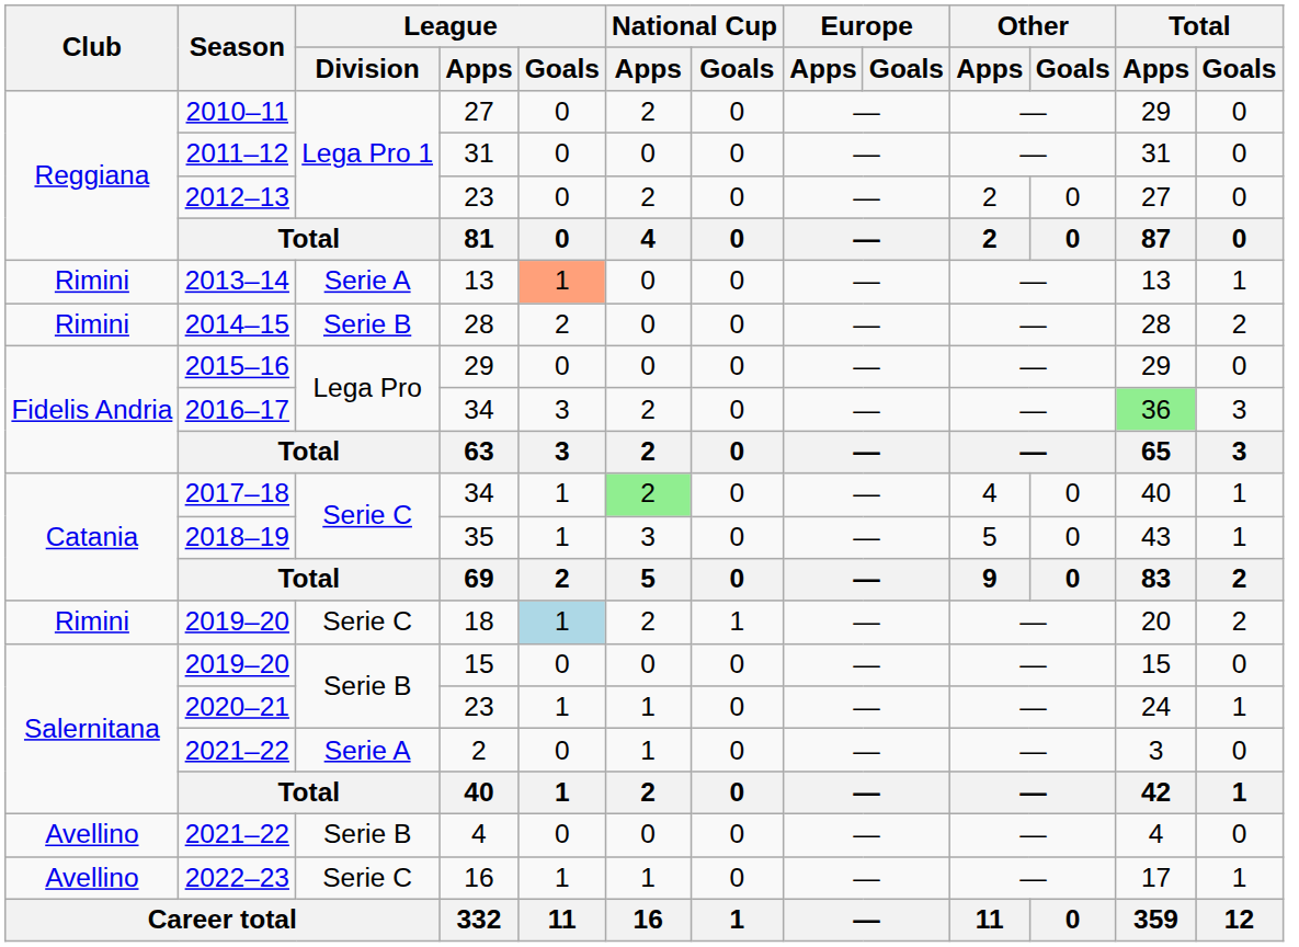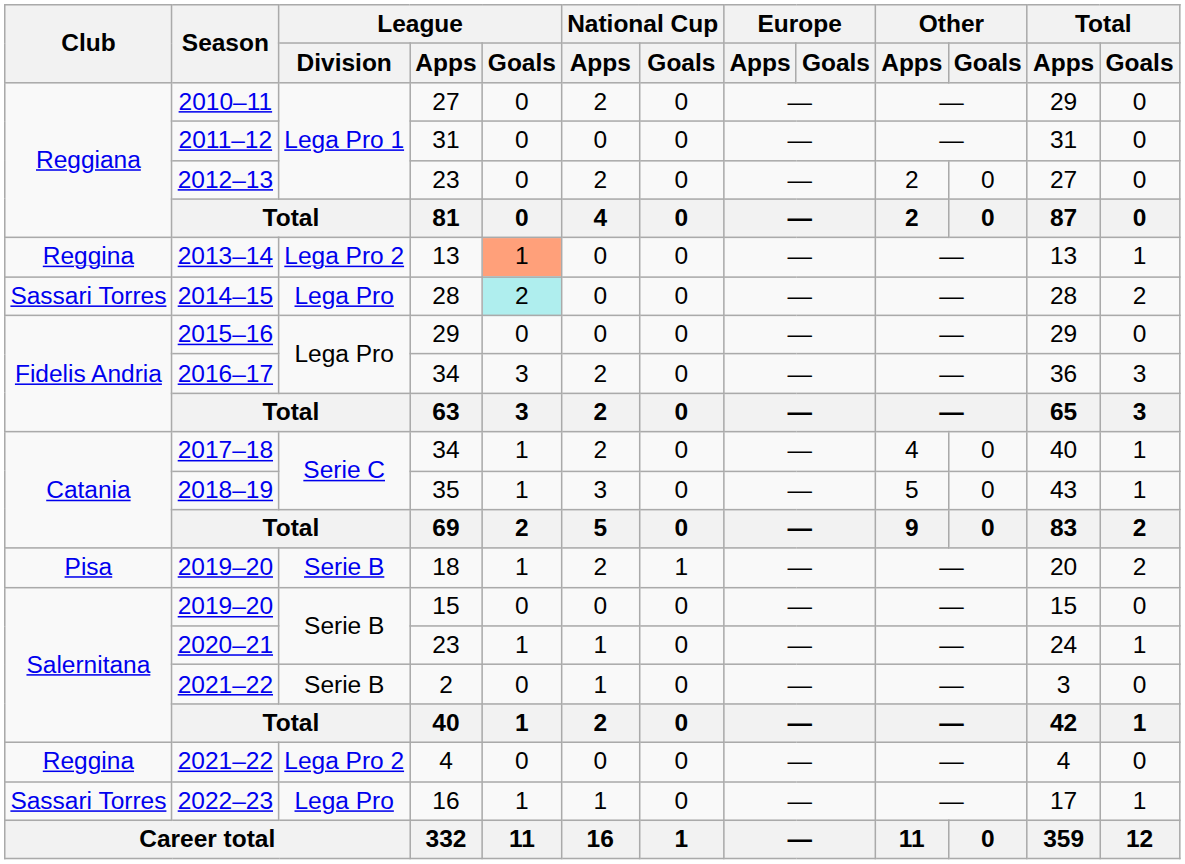2013–14 | Club: Rimini -> Reggina
2013–14 | League / Division: Serie A -> Lega Pro 2
2014–15 | Club: Rimini -> Sassari Torres
2014–15 | League / Division: Serie B -> Lega Pro
2014–15 | League / Goals: no background -> paleturquoise background
2016–17 | Total / Apps: lightgreen background -> no background
2017–18 | National Cup / Apps: lightgreen background -> no background
2019–20 / 18 | Club: Rimini -> Pisa
2019–20 / 18 | League / Division: Serie C -> Serie B
2019–20 / 18 | League / Goals: lightblue background -> no background
2021–22 / 2 | League / Division: Serie A -> Serie B
2021–22 / 4 | Club: Avellino -> Reggina
2021–22 / 4 | League / Division: Serie B -> Lega Pro 2
2022–23 | Club: Avellino -> Sassari Torres
2022–23 | League / Division: Serie C -> Lega Pro
